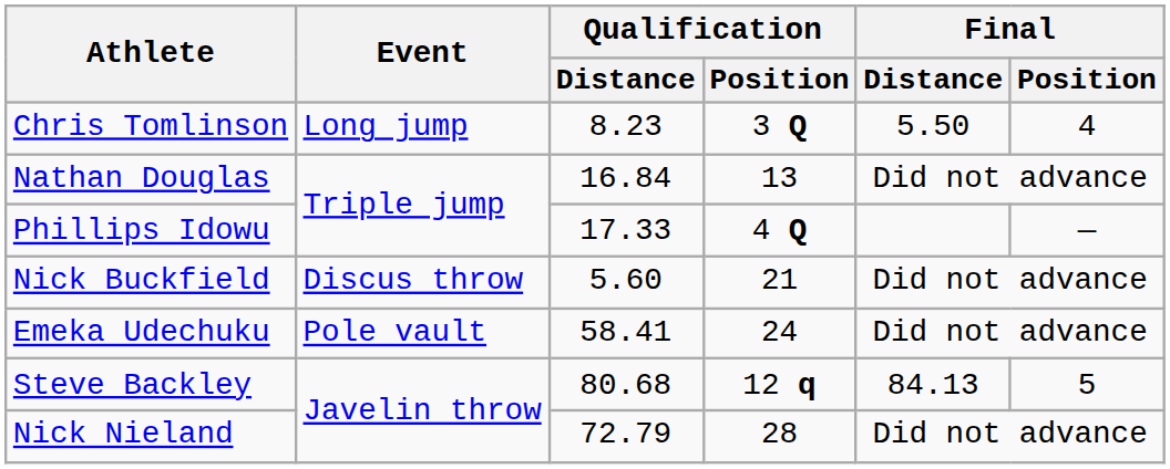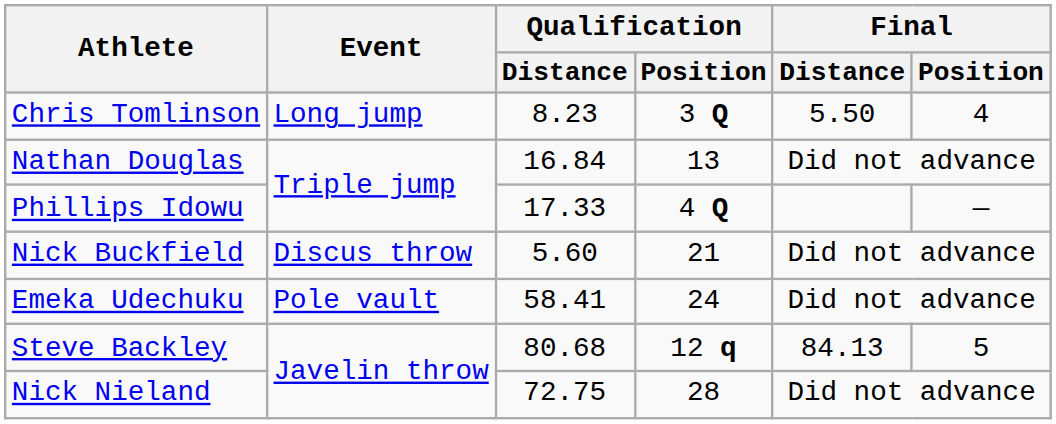Nick Nieland | Qualification / Distance: 72.79 -> 72.75
